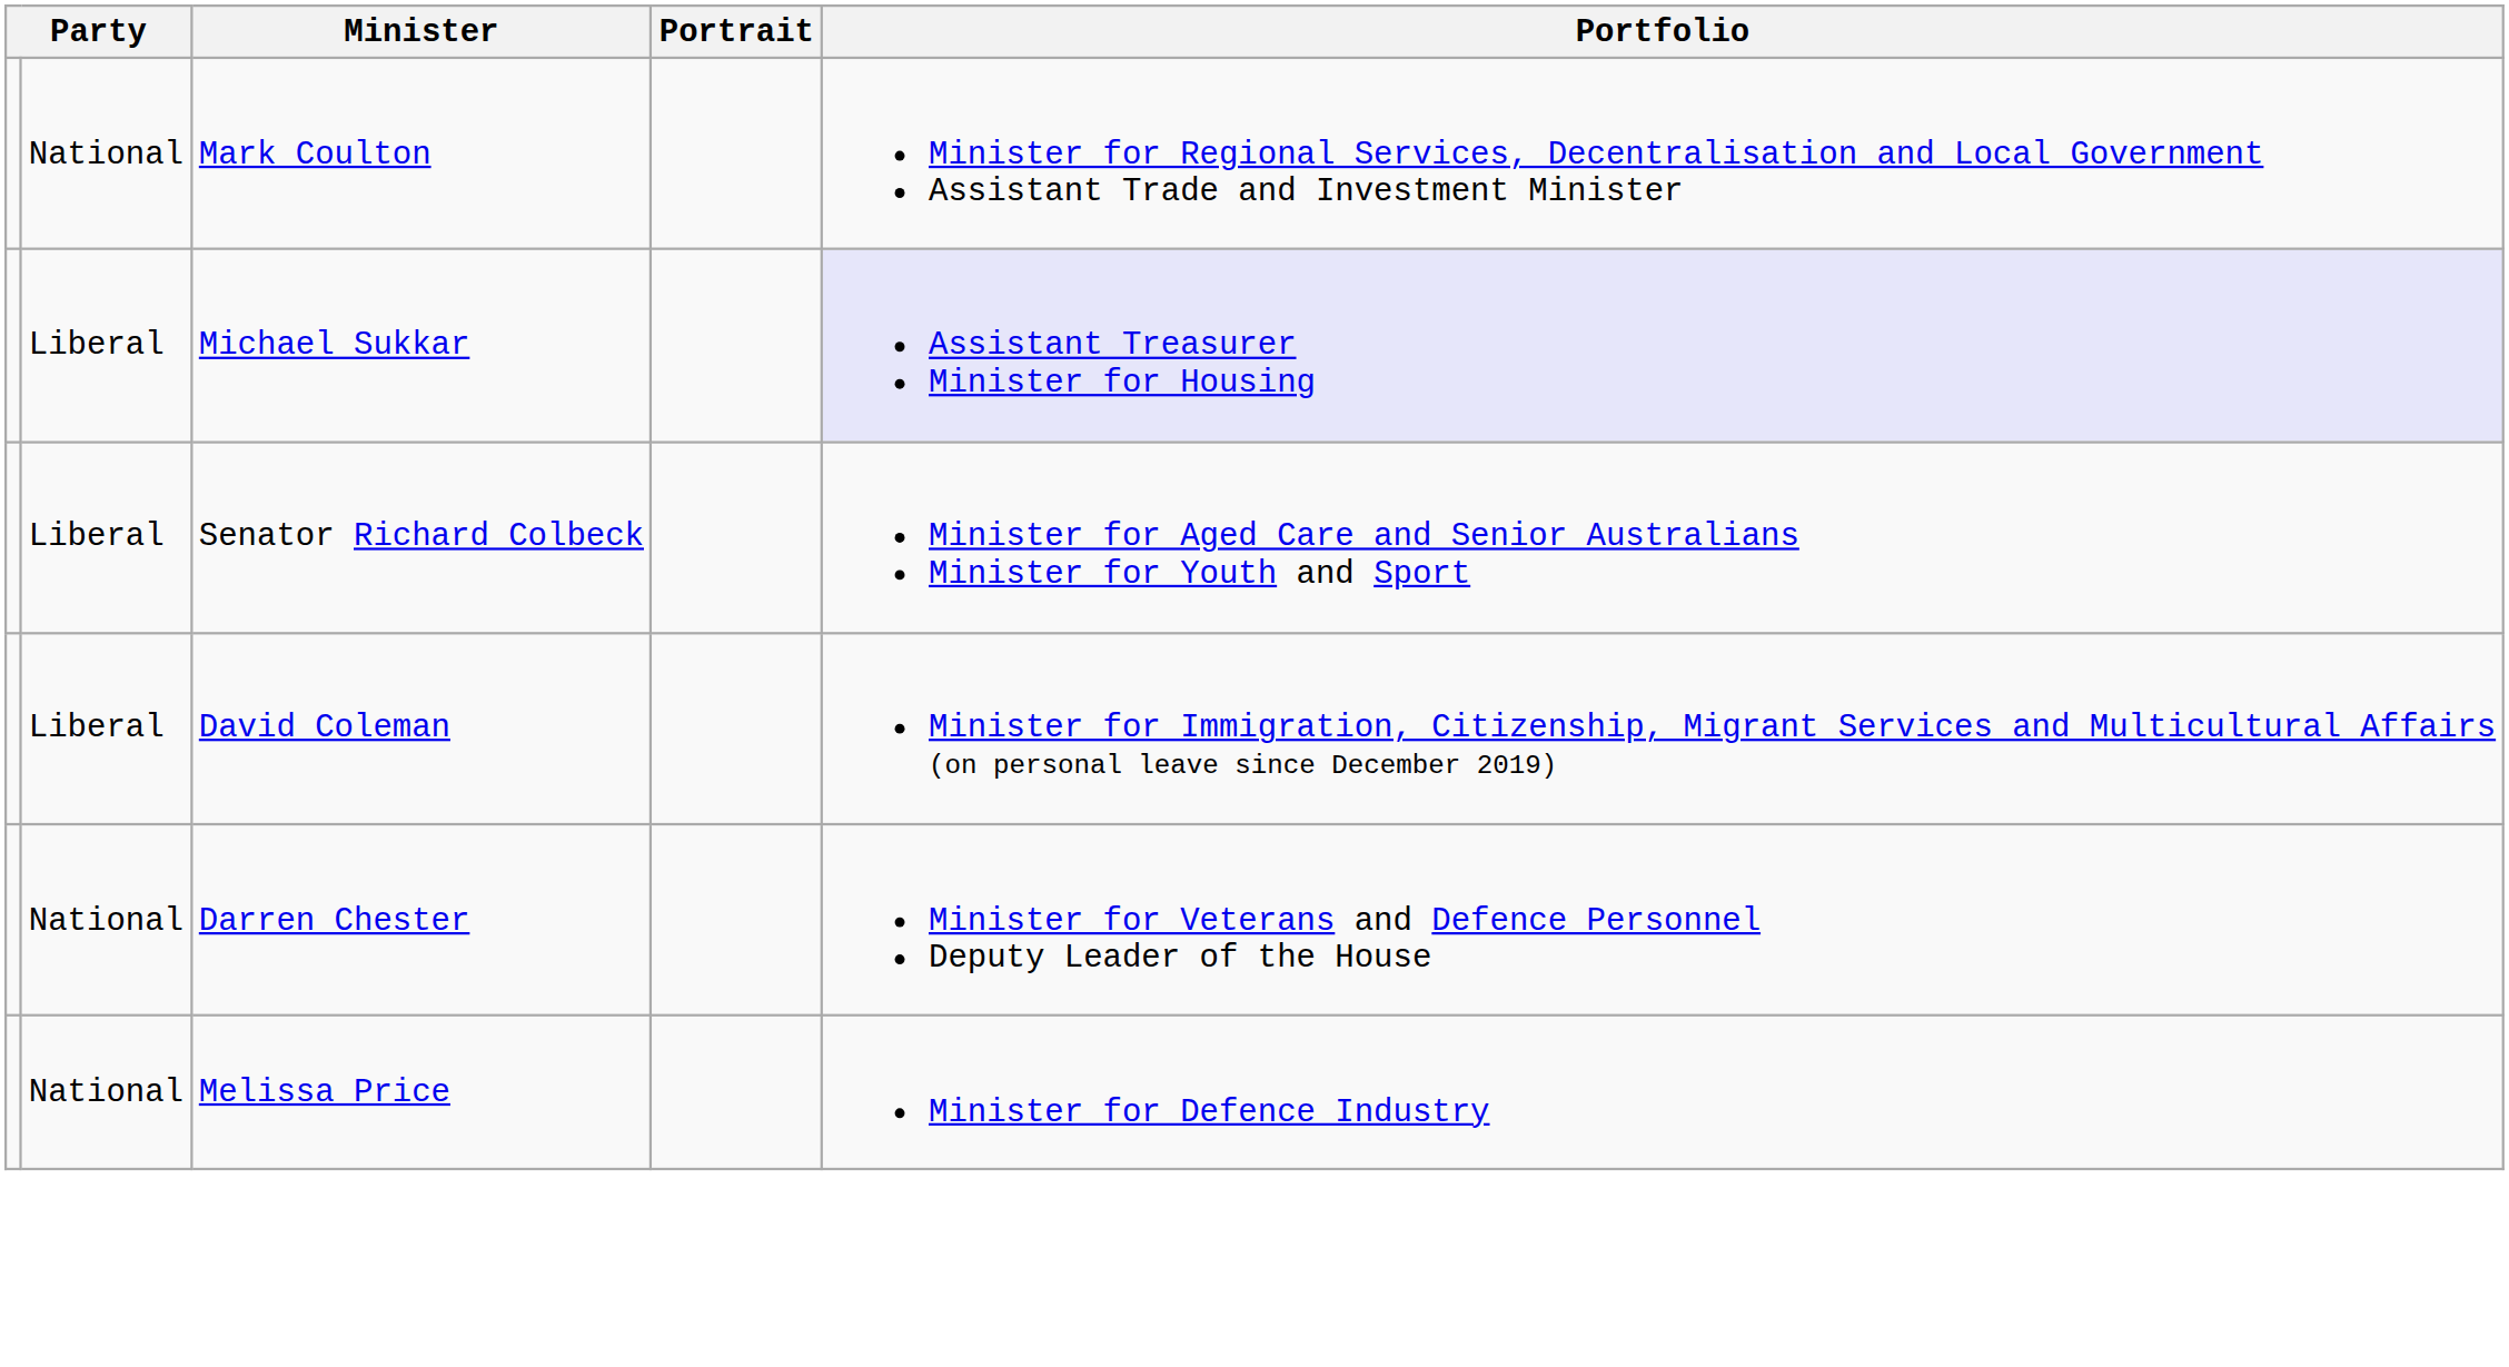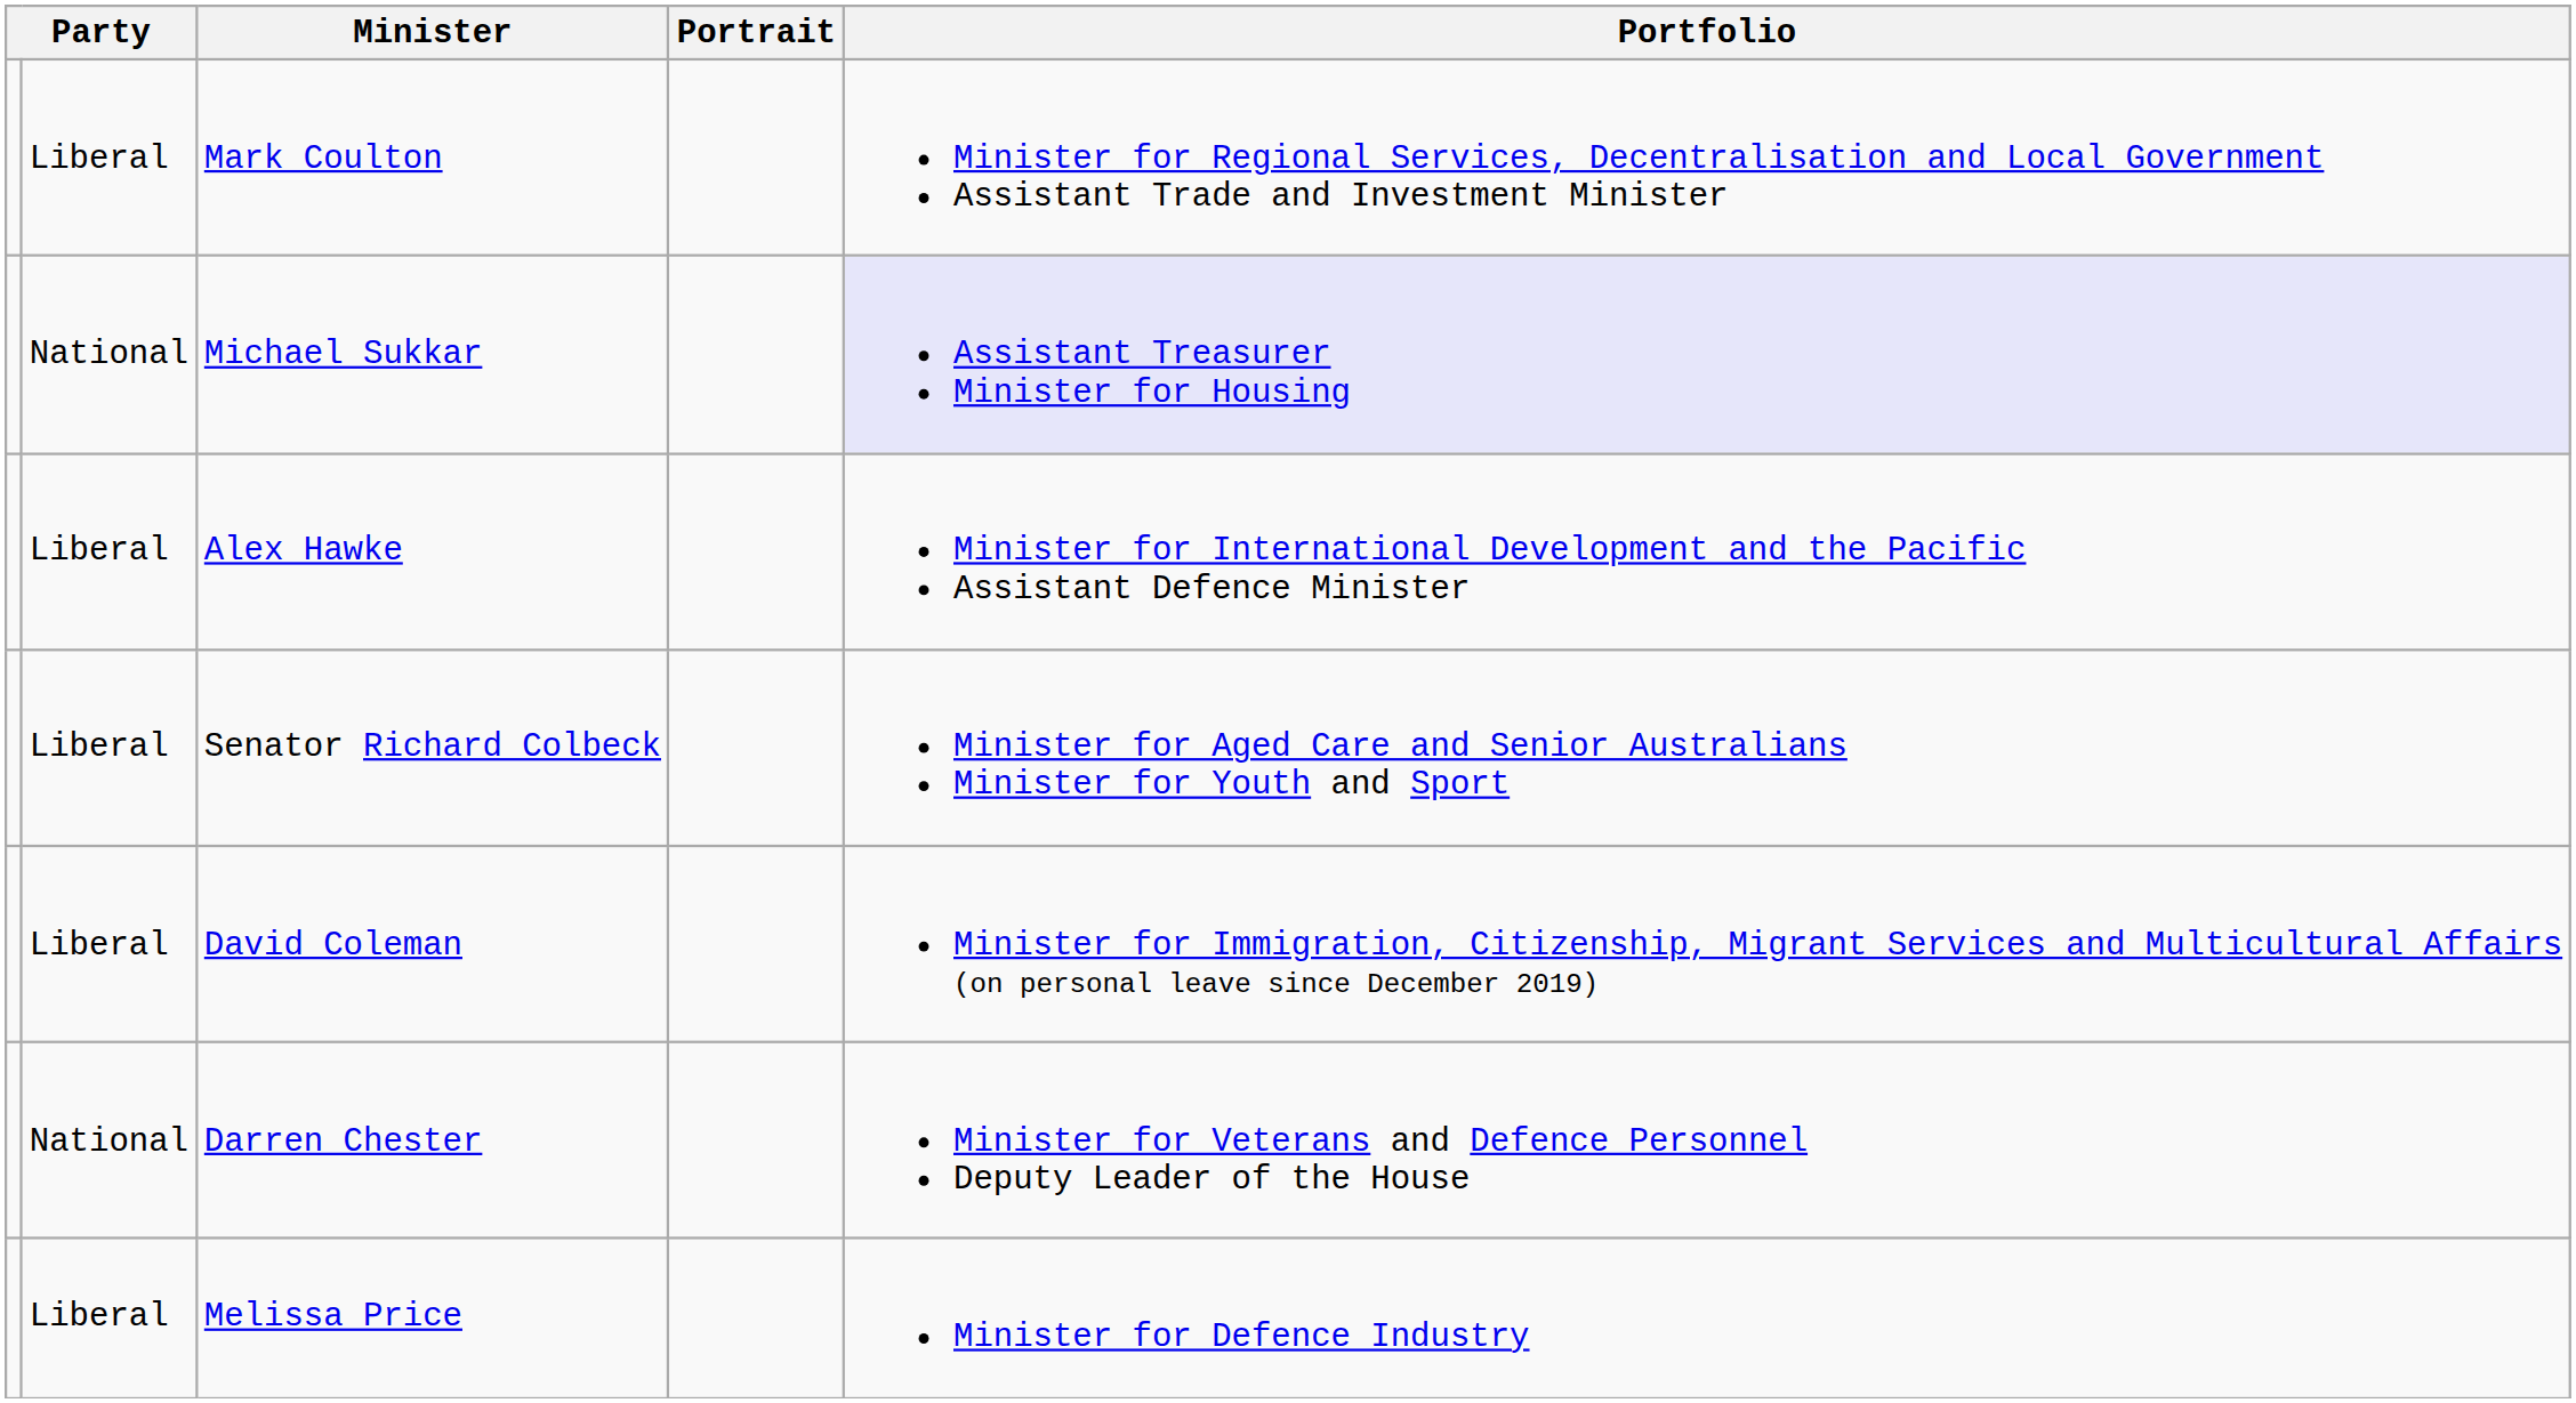Mark Coulton | column 2: National -> Liberal
Michael Sukkar | column 2: Liberal -> National
+ row: Liberal | Alex Hawke | Minister for International Development and the Pacific Assistant Defence Minister
Melissa Price | column 2: National -> Liberal
